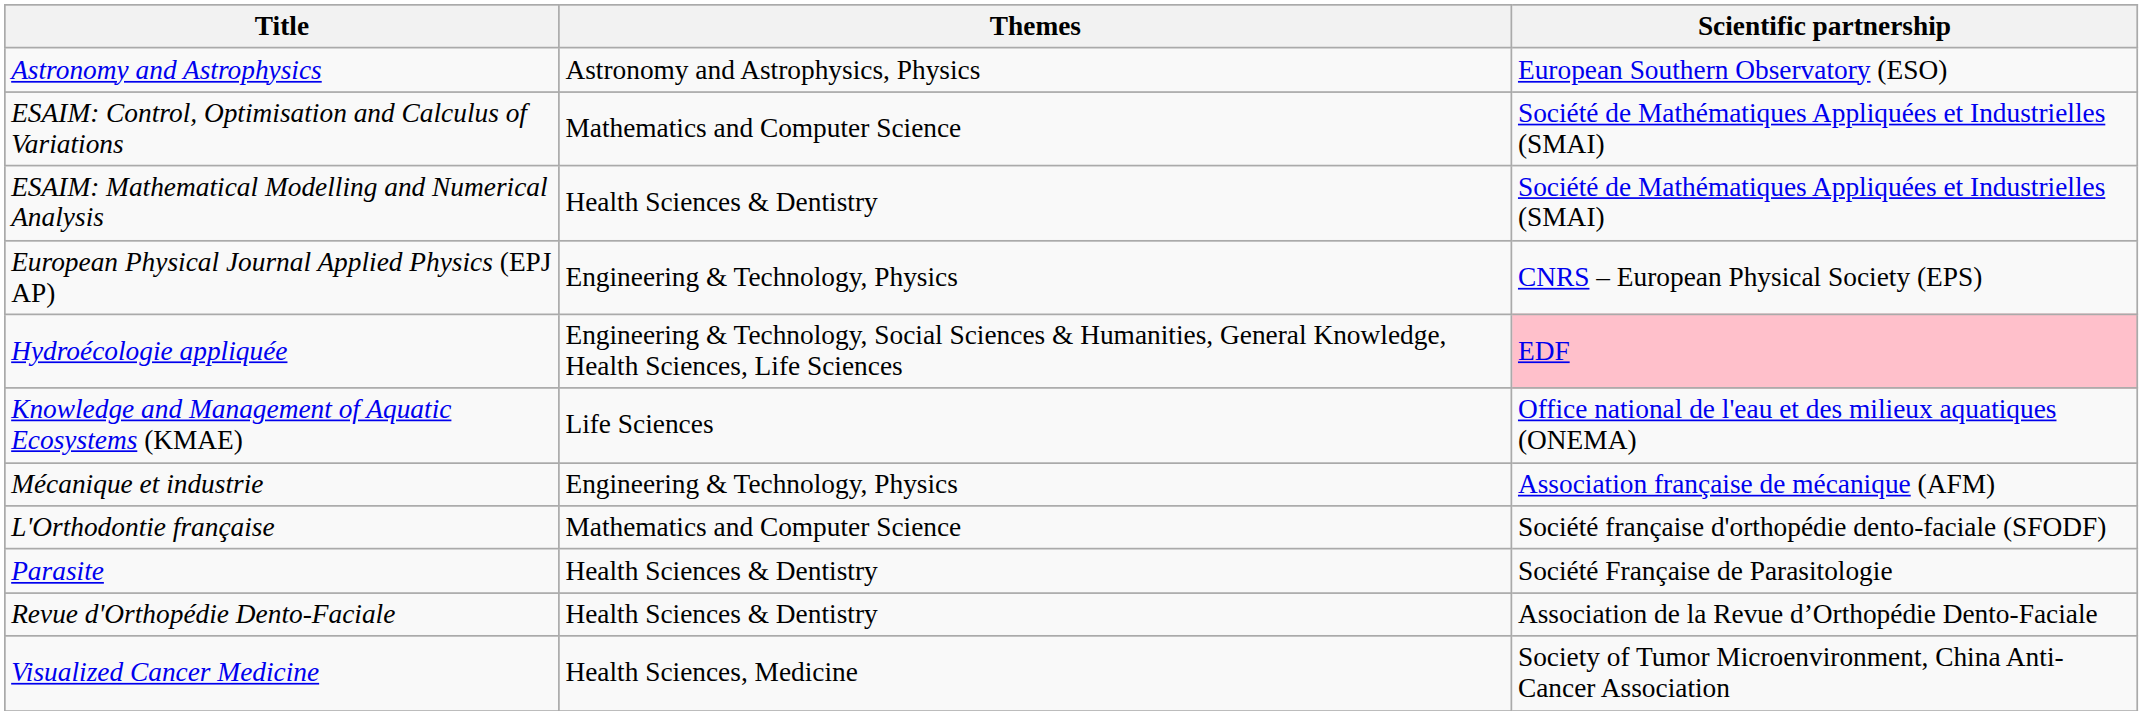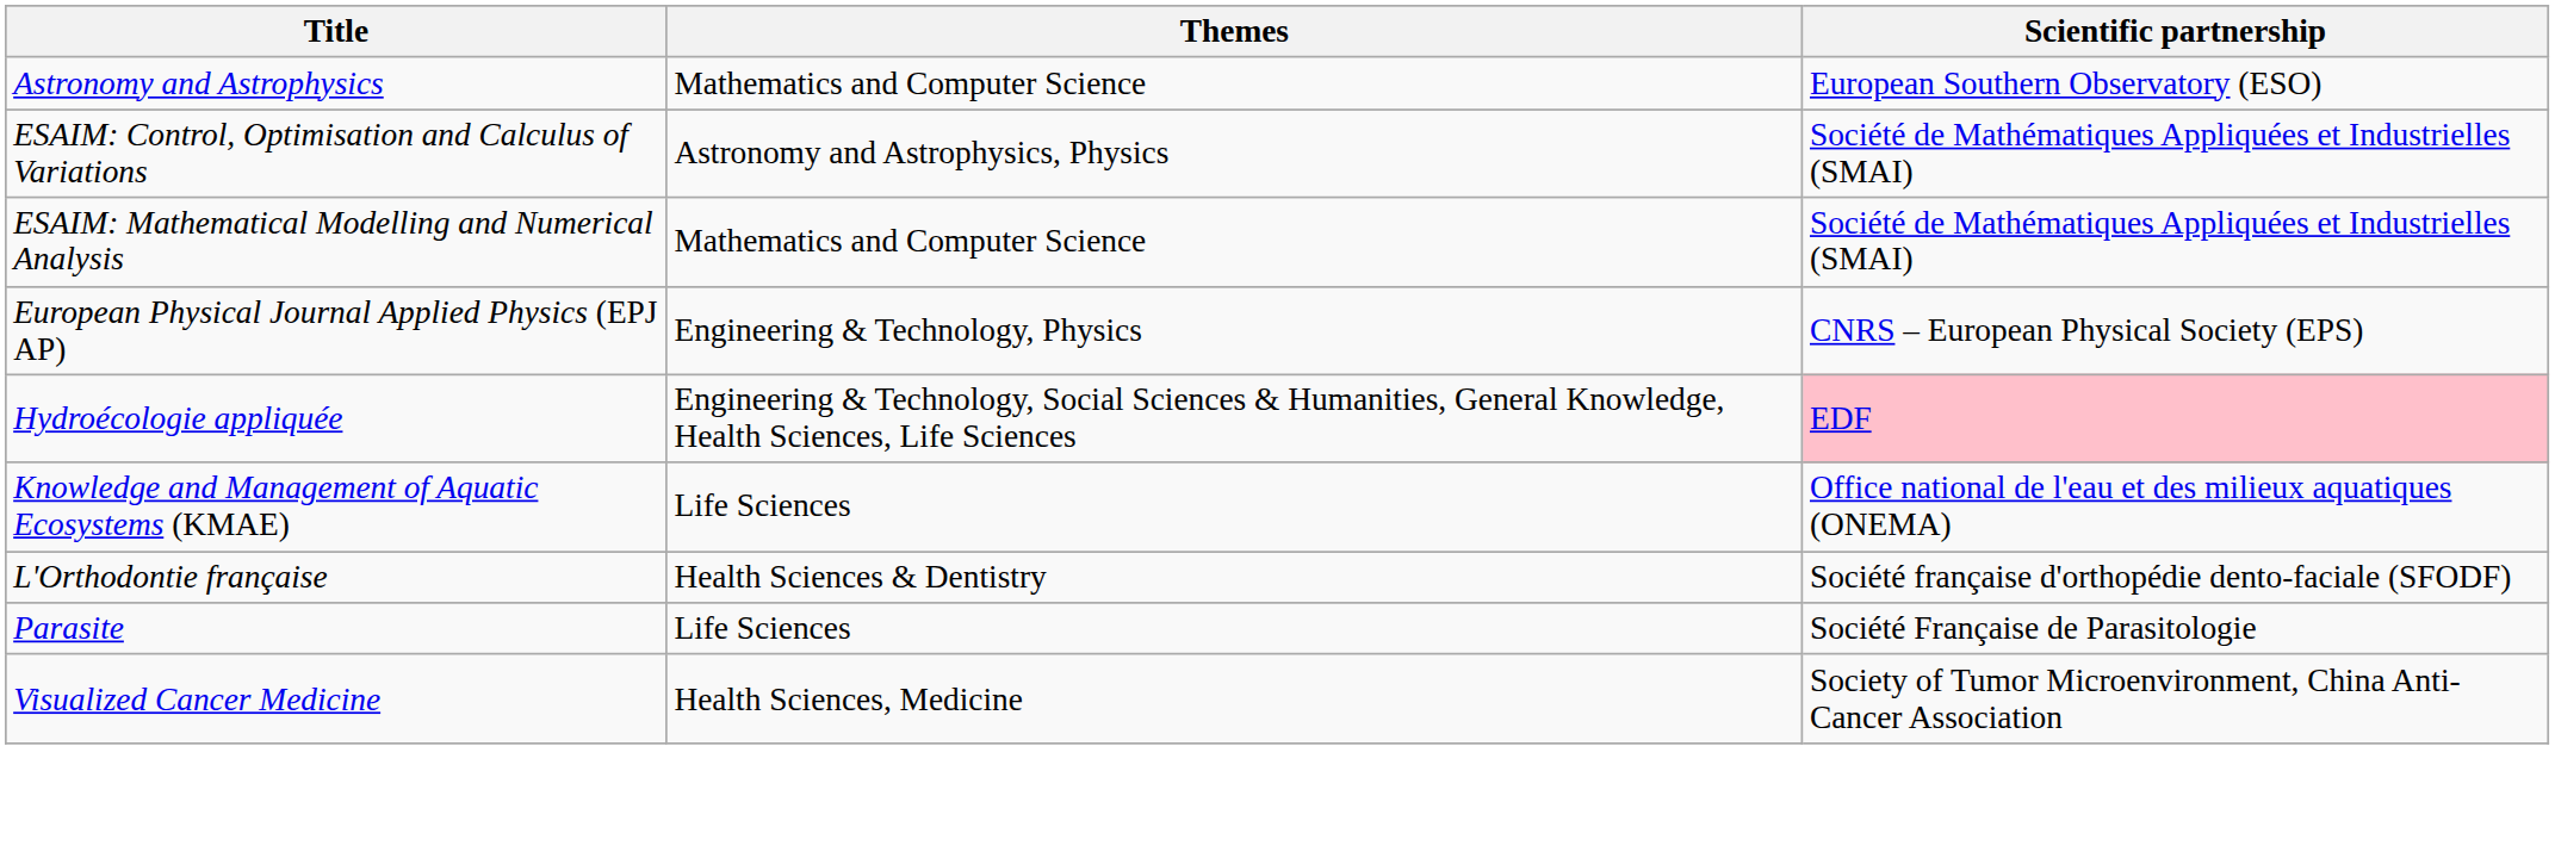Astronomy and Astrophysics | Themes: Astronomy and Astrophysics, Physics -> Mathematics and Computer Science
ESAIM: Control, Optimisation and Calculus of Variations | Themes: Mathematics and Computer Science -> Astronomy and Astrophysics, Physics
ESAIM: Mathematical Modelling and Numerical Analysis | Themes: Health Sciences & Dentistry -> Mathematics and Computer Science
- row: Mécanique et industrie | Engineering & Technology, Physics | Association française de mécanique (AFM)
L'Orthodontie française | Themes: Mathematics and Computer Science -> Health Sciences & Dentistry
Parasite | Themes: Health Sciences & Dentistry -> Life Sciences
- row: Revue d'Orthopédie Dento-Faciale | Health Sciences & Dentistry | Association de la Revue d’Orthopédie Dento-Faciale
